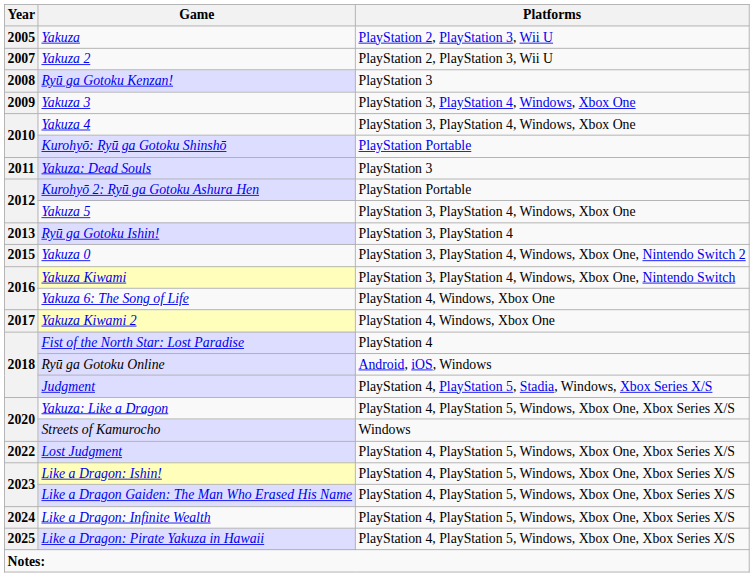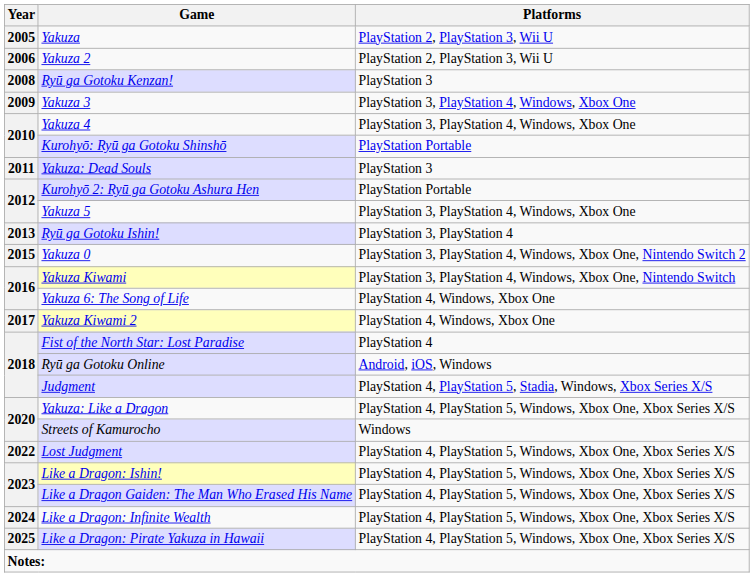Yakuza 2 | Year: 2007 -> 2006
